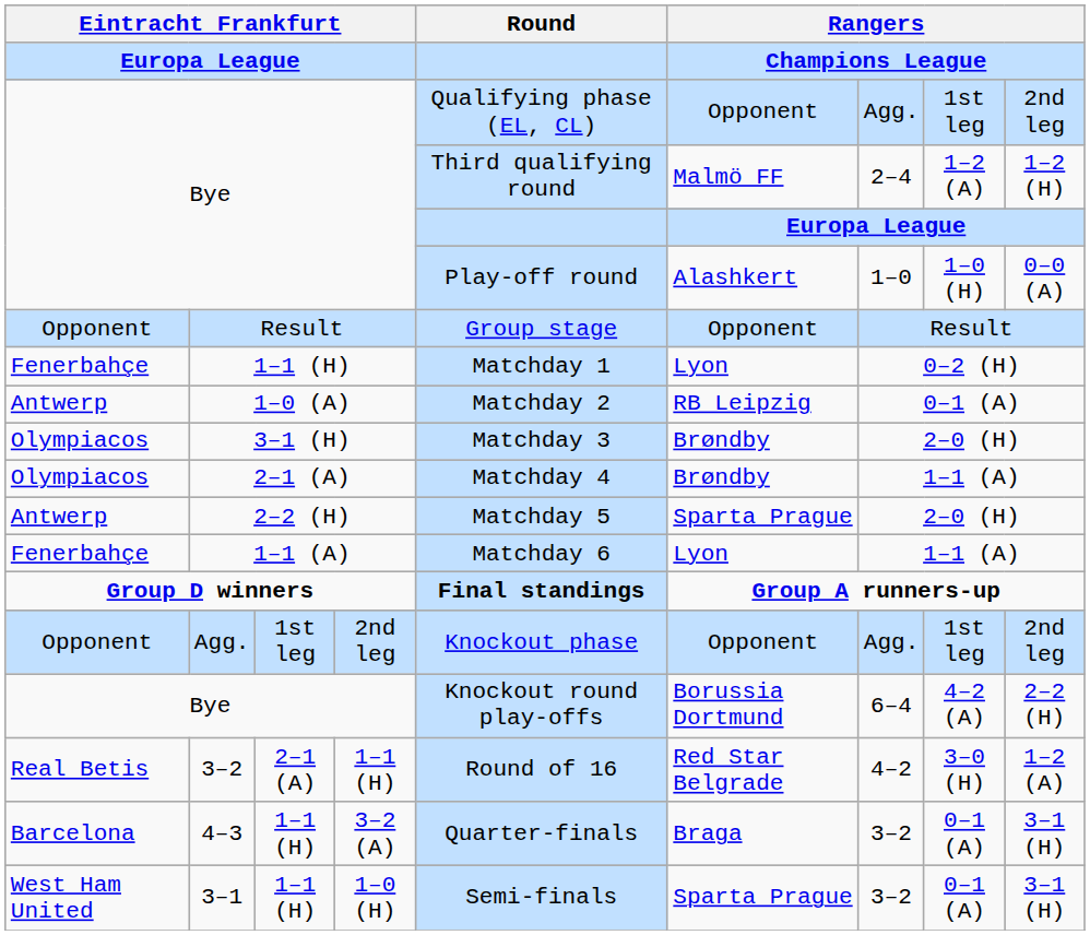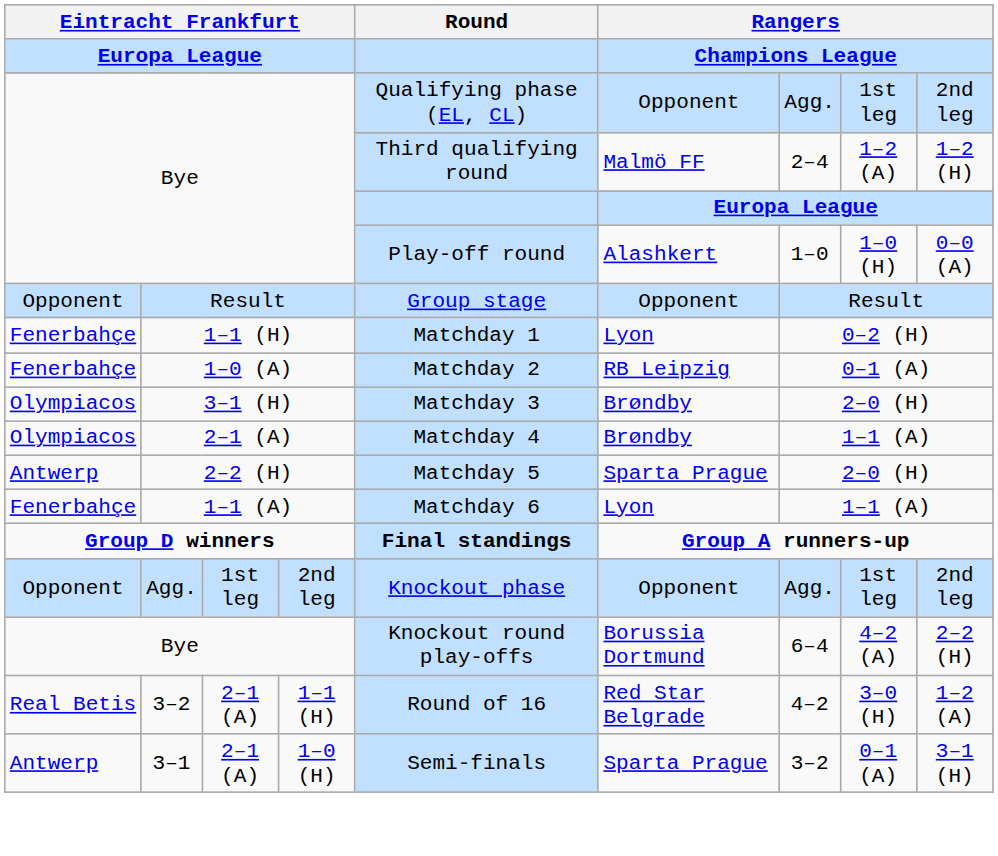1–0 (A) | column 1: Antwerp -> Fenerbahçe
- row: Barcelona | 4–3 | 1–1 (H) | 3–2 (A) | Quarter-finals | Braga | 3–2 | 0–1 (A) | 3–1 (H)
3–1 | column 1: West Ham United -> Antwerp
3–1 | column 3: 1–1 (H) -> 2–1 (A)
